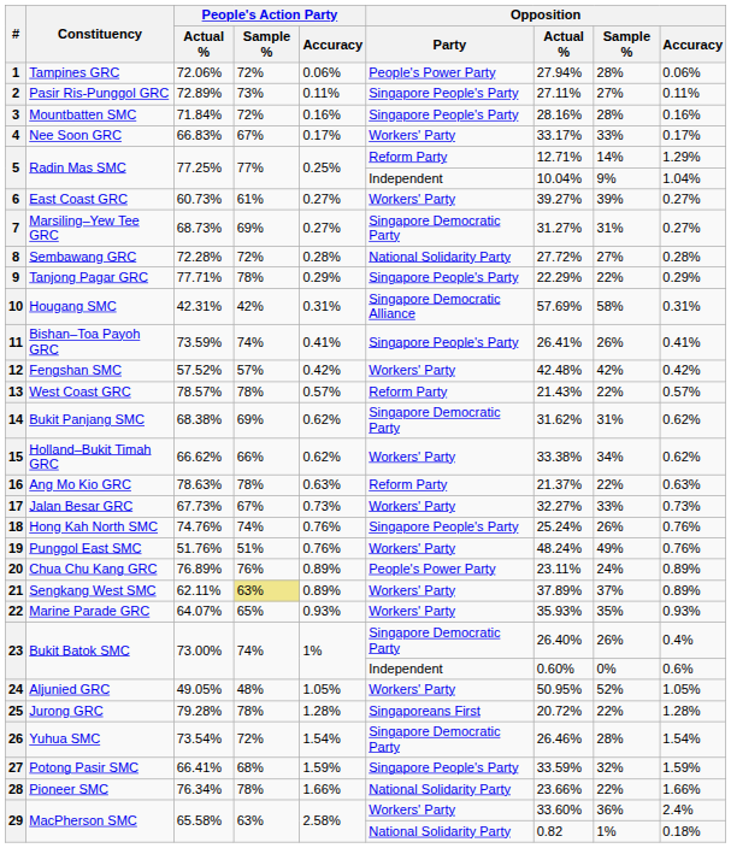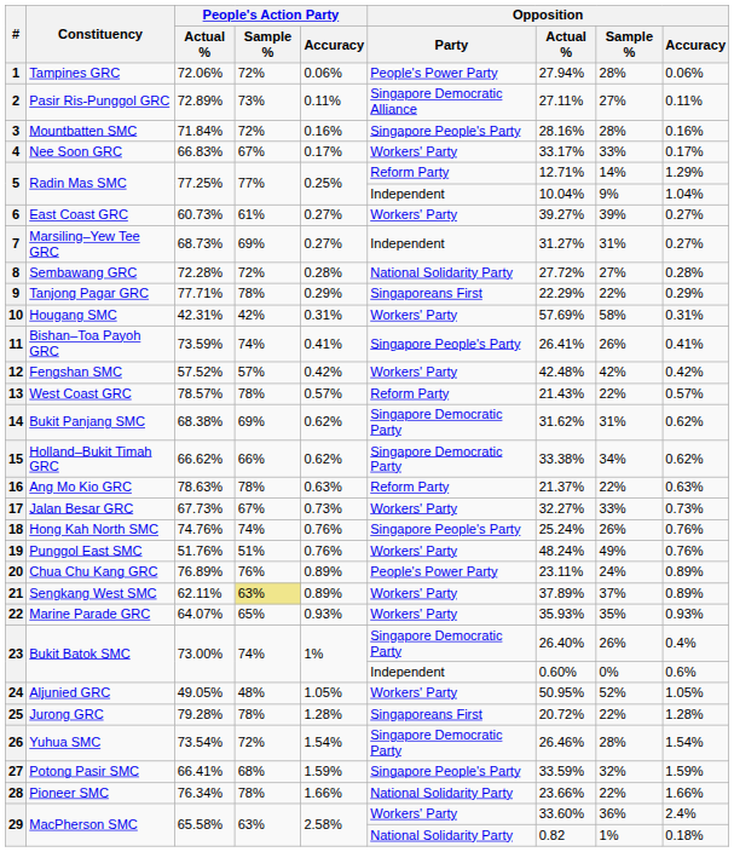2 | Opposition / Party: Singapore People's Party -> Singapore Democratic Alliance
7 | Opposition / Party: Singapore Democratic Party -> Independent
9 | Opposition / Party: Singapore People's Party -> Singaporeans First
10 | Opposition / Party: Singapore Democratic Alliance -> Workers' Party
15 | Opposition / Party: Workers' Party -> Singapore Democratic Party
